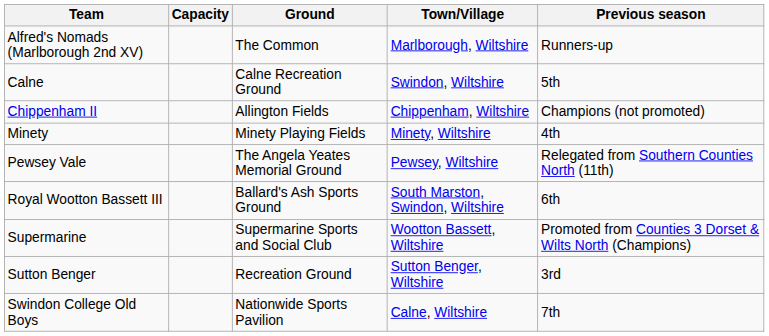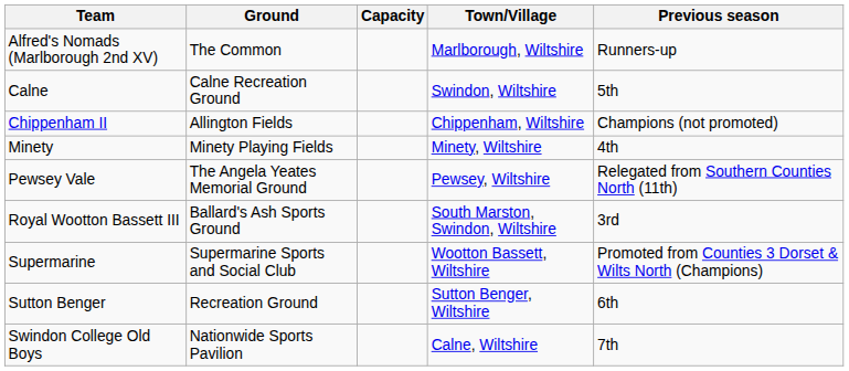columns swapped: Ground <-> Capacity
Royal Wootton Bassett III | Previous season: 6th -> 3rd
Sutton Benger | Previous season: 3rd -> 6th
